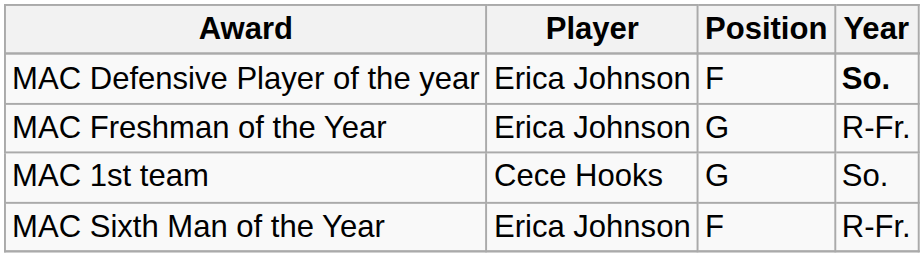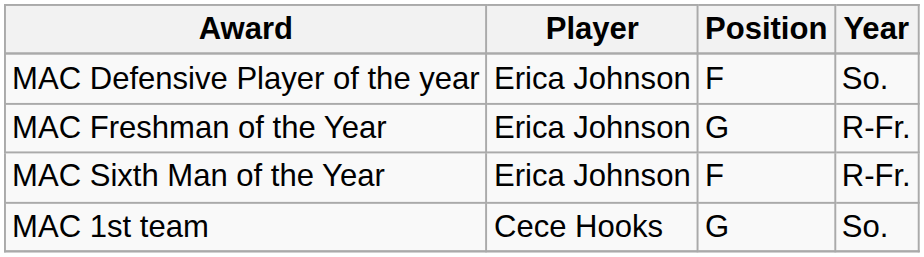MAC Defensive Player of the year | Year: bold -> normal
rows swapped: MAC Sixth Man of the Year <-> MAC 1st team
